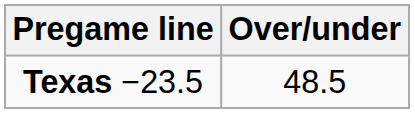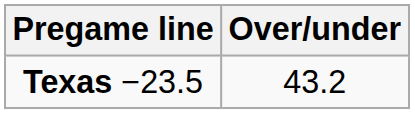Texas −23.5 | Over/under: 48.5 -> 43.2
